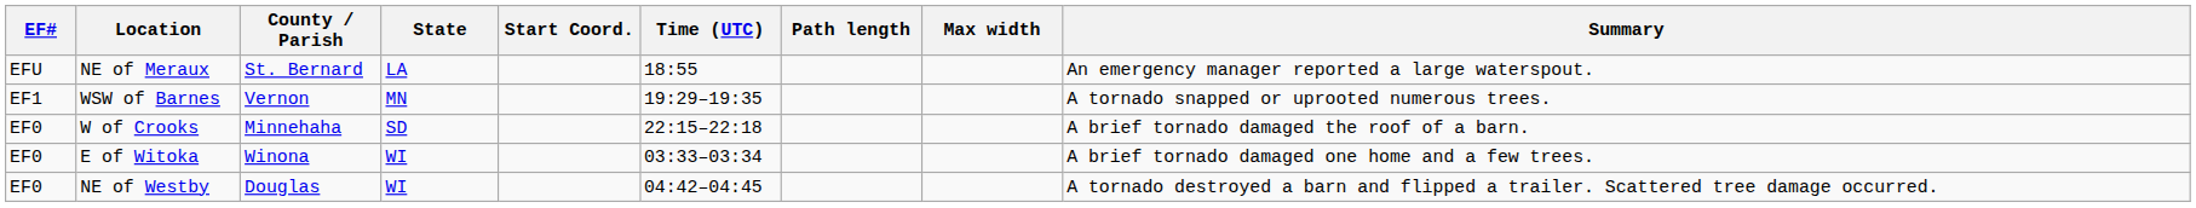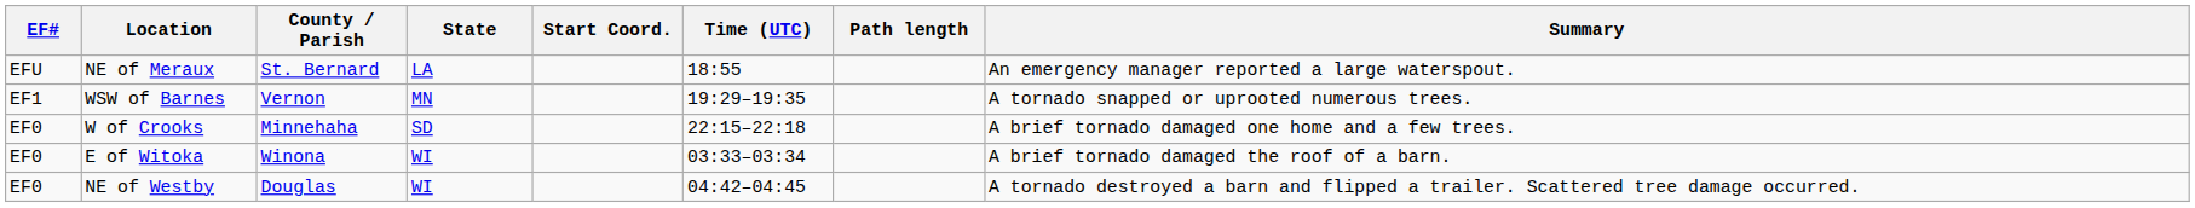- column: Max width
W of Crooks | Summary: A brief tornado damaged the roof of a barn. -> A brief tornado damaged one home and a few trees.
E of Witoka | Summary: A brief tornado damaged one home and a few trees. -> A brief tornado damaged the roof of a barn.
